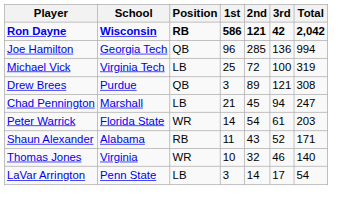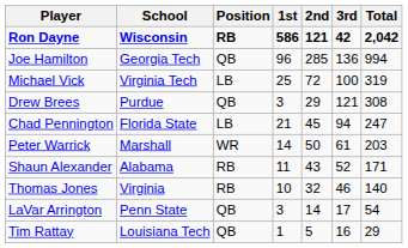Drew Brees | 2nd: 89 -> 29
Chad Pennington | School: Marshall -> Florida State
Peter Warrick | School: Florida State -> Marshall
Peter Warrick | 2nd: 54 -> 50
Thomas Jones | Position: WR -> RB
LaVar Arrington | Position: LB -> QB
+ row: Tim Rattay | Louisiana Tech | QB | 1 | 5 | 16 | 29
